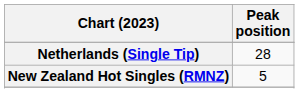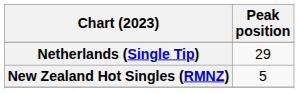Netherlands (Single Tip) | Peak position: 28 -> 29
